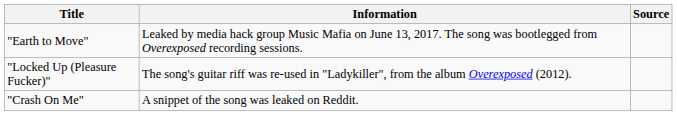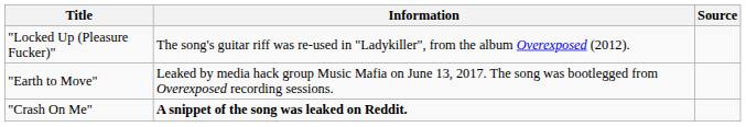rows swapped: "Locked Up (Pleasure Fucker)" <-> "Earth to Move"
"Crash On Me" | Information: normal -> bold
